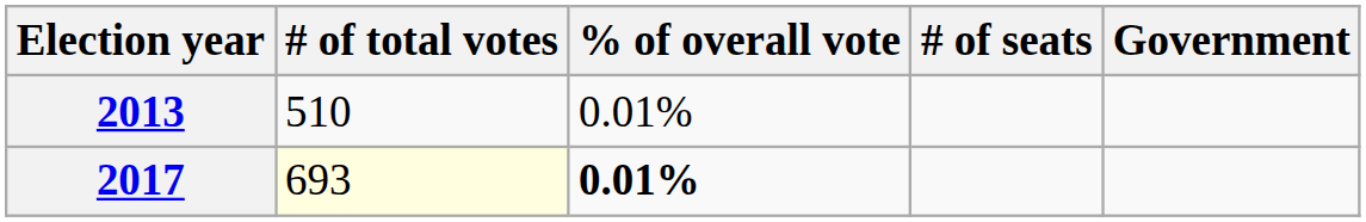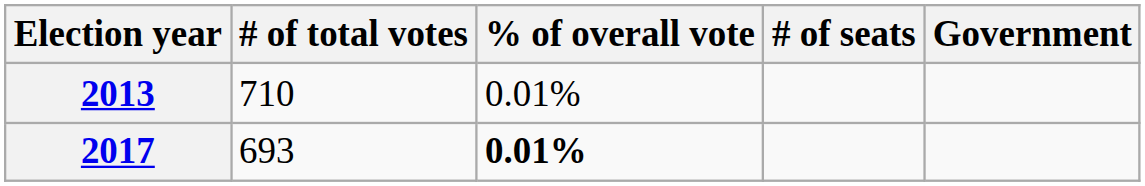2013 | # of total votes: 510 -> 710
2017 | # of total votes: lightyellow background -> no background
